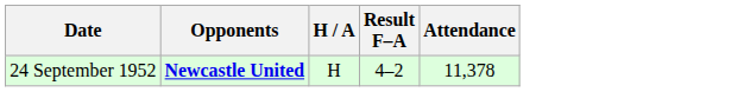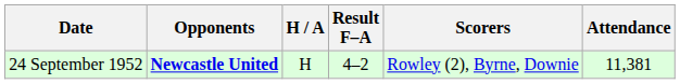+ column: Scorers | Rowley (2), Byrne, Downie
24 September 1952 | Attendance: 11,378 -> 11,381
